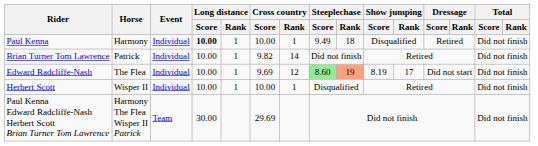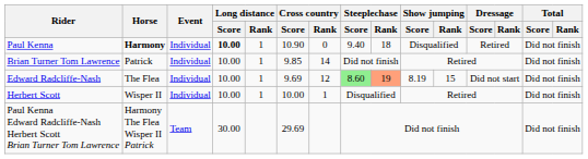Paul Kenna | Horse: normal -> bold
Paul Kenna | Cross country / Score: 10.00 -> 10.90
Paul Kenna | Cross country / Rank: 1 -> 0
Paul Kenna | Steeplechase / Score: 9.49 -> 9.40
Brian Turner Tom Lawrence | Cross country / Score: 9.82 -> 9.85
Edward Radcliffe-Nash | Show jumping / Rank: 17 -> 15
